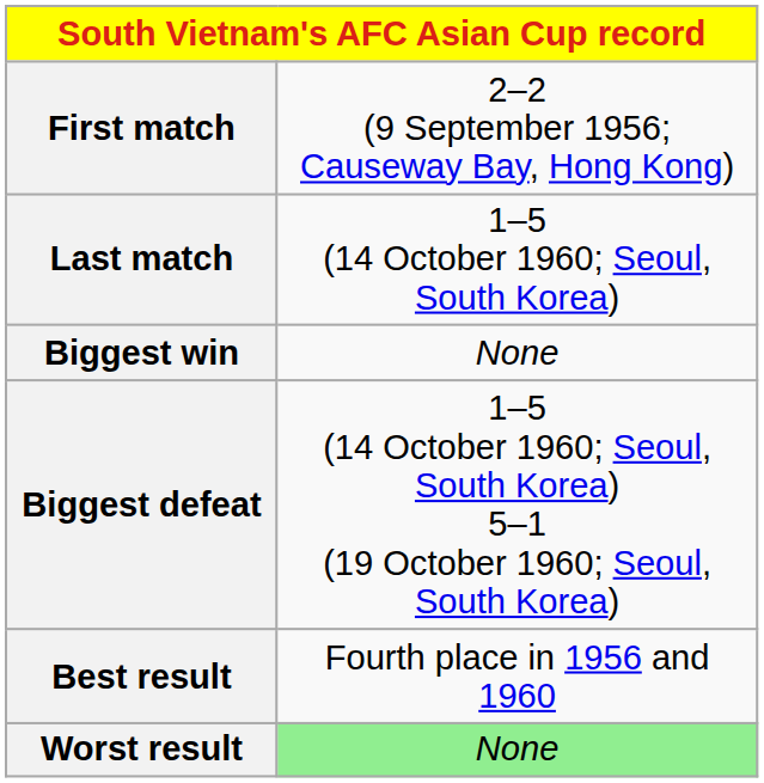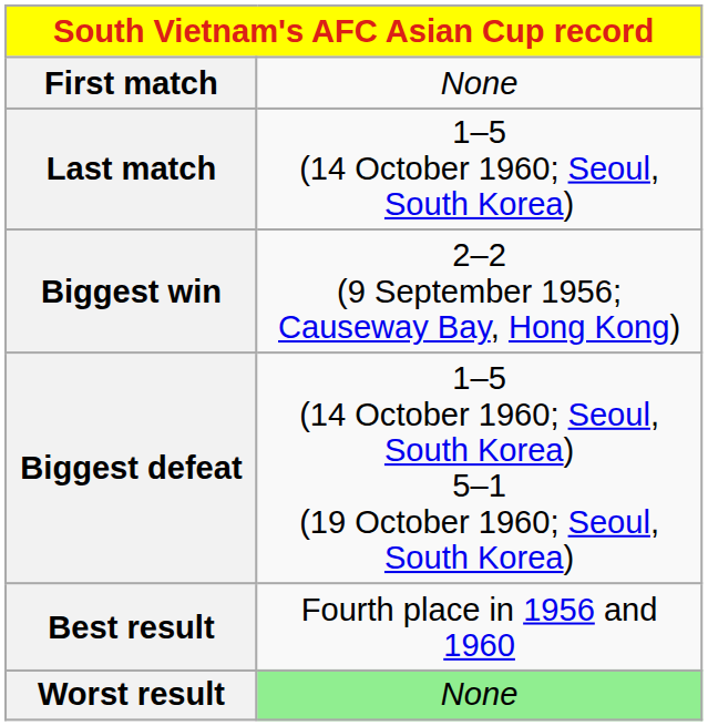First match | column 2: 2–2 (9 September 1956; Causeway Bay, Hong Kong) -> None
Biggest win | column 2: None -> 2–2 (9 September 1956; Causeway Bay, Hong Kong)
